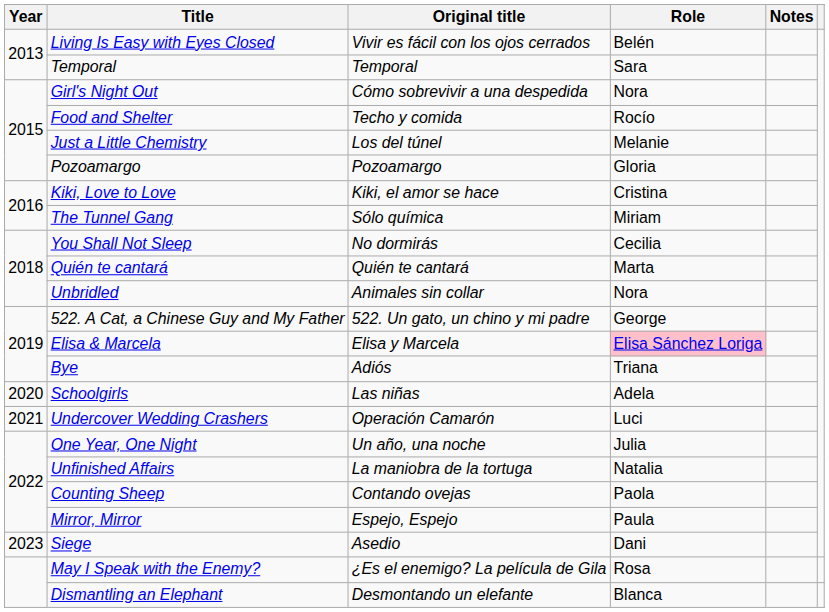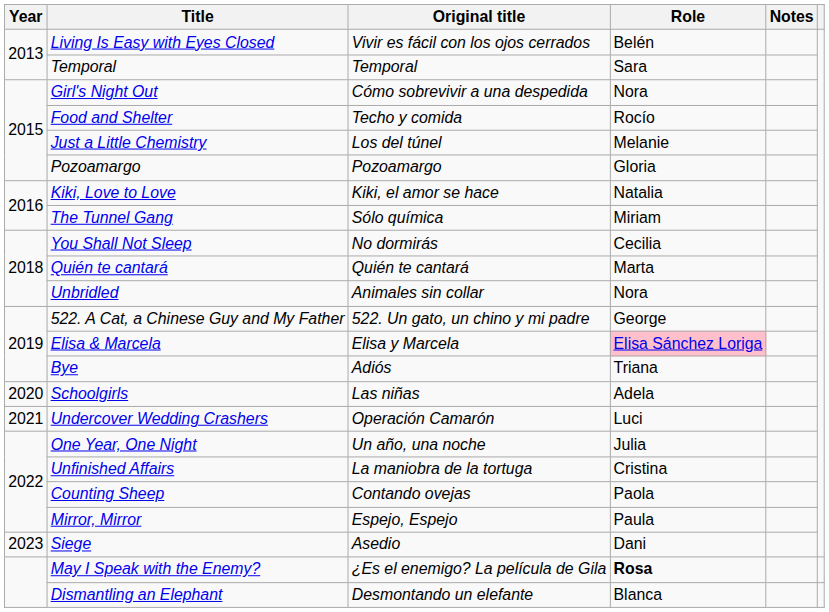Kiki, Love to Love | Role: Cristina -> Natalia
Unfinished Affairs | Role: Natalia -> Cristina
May I Speak with the Enemy? | Role: normal -> bold
